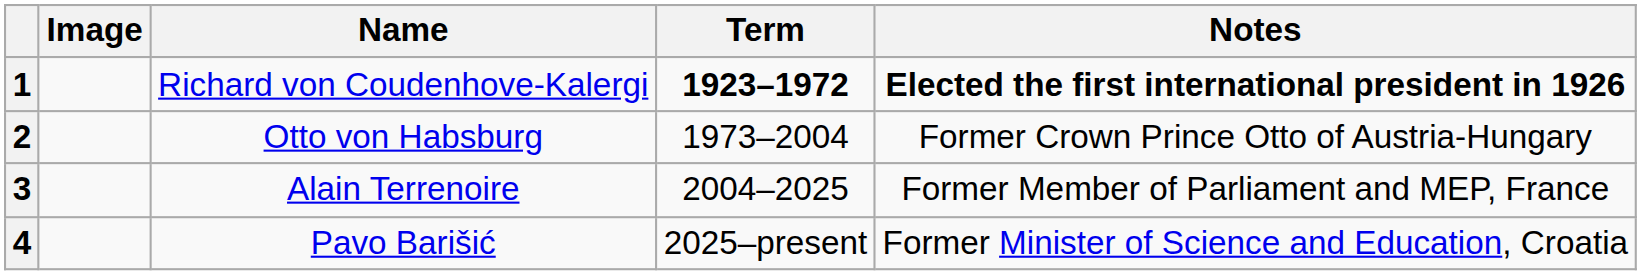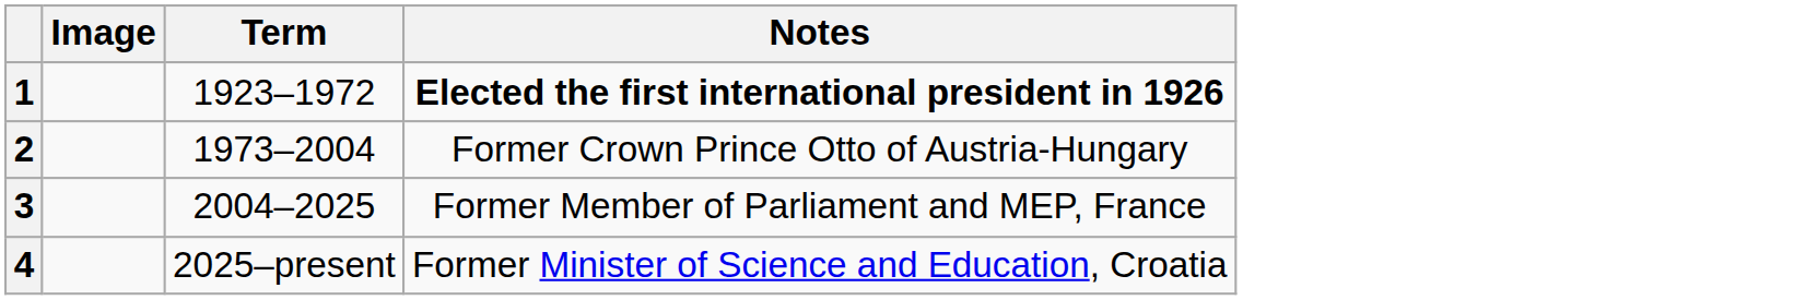- column: Name | Richard von Coudenhove-Kalergi | Otto von Habsburg | Alain Terrenoire | Pavo Barišić
1 | Term: bold -> normal
